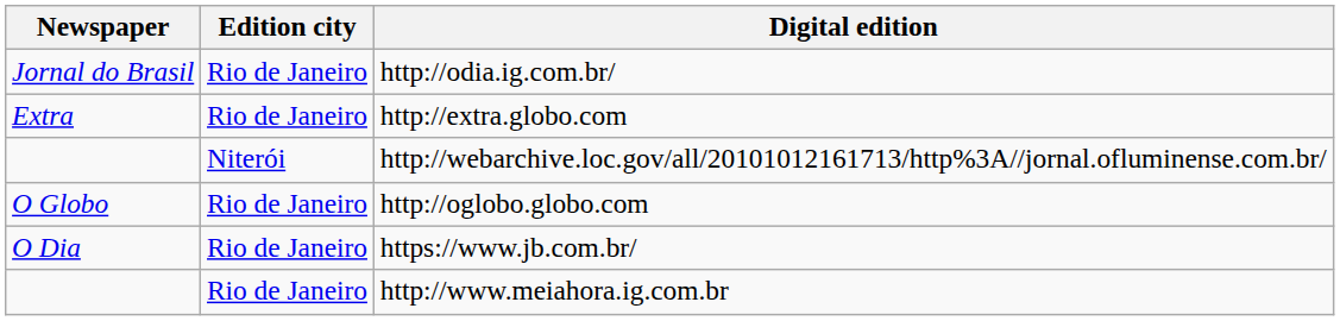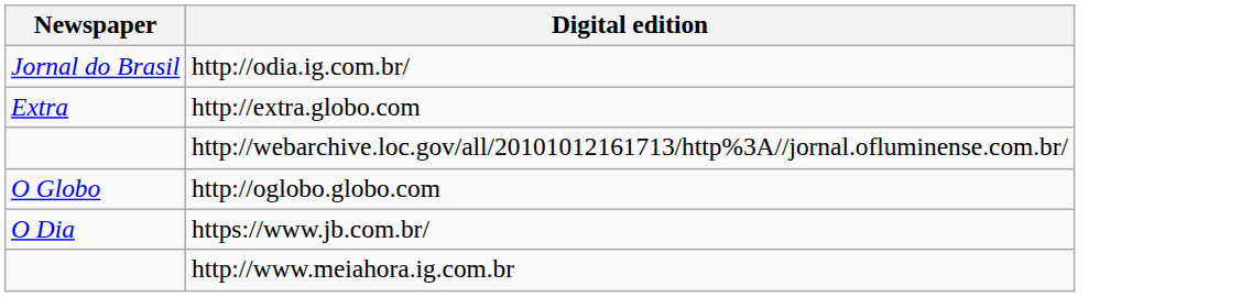- column: Edition city | Rio de Janeiro | Rio de Janeiro | Niterói | Rio de Janeiro | Rio de Janeiro | Rio de Janeiro
